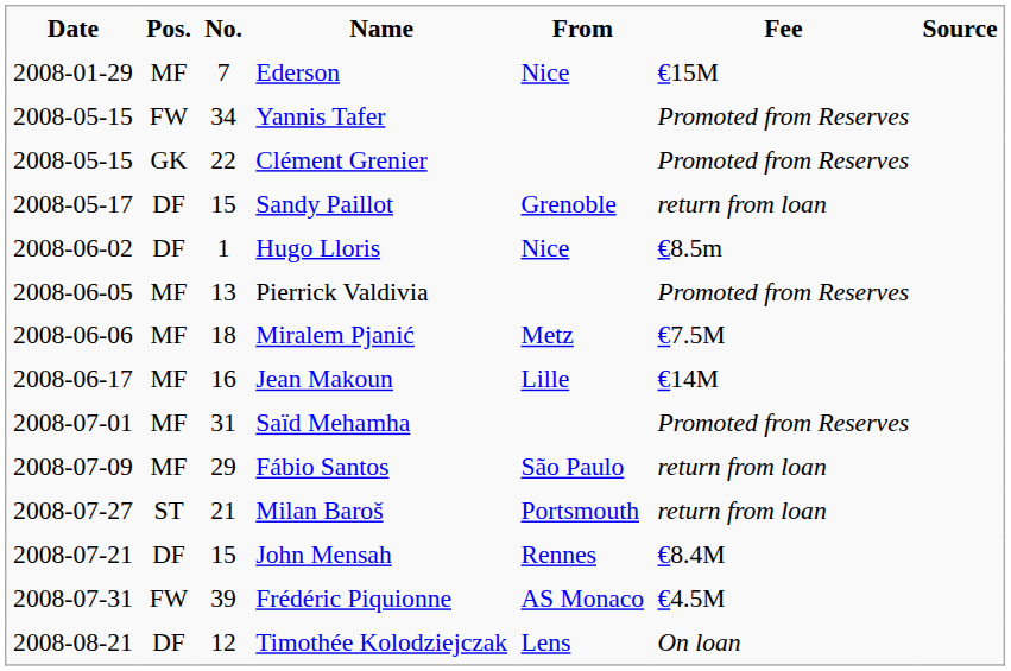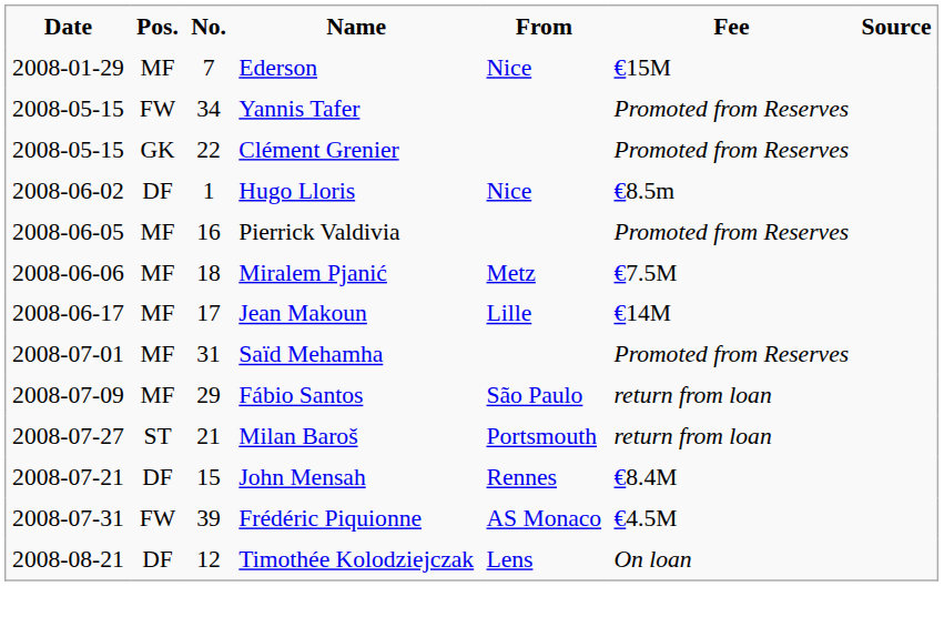- row: 2008-05-17 | DF | 15 | Sandy Paillot | Grenoble | return from loan
Pierrick Valdivia | No.: 13 -> 16
Jean Makoun | No.: 16 -> 17
